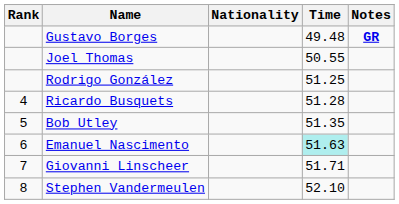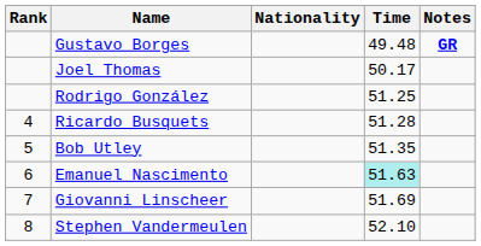Joel Thomas | Time: 50.55 -> 50.17
Giovanni Linscheer | Time: 51.71 -> 51.69
